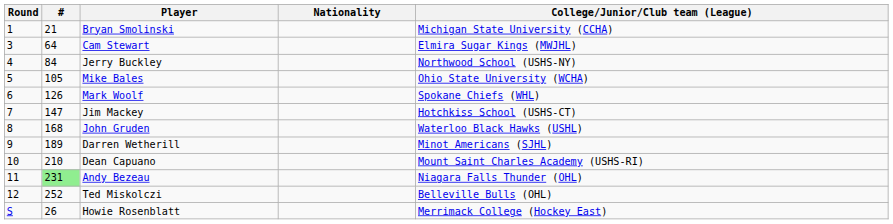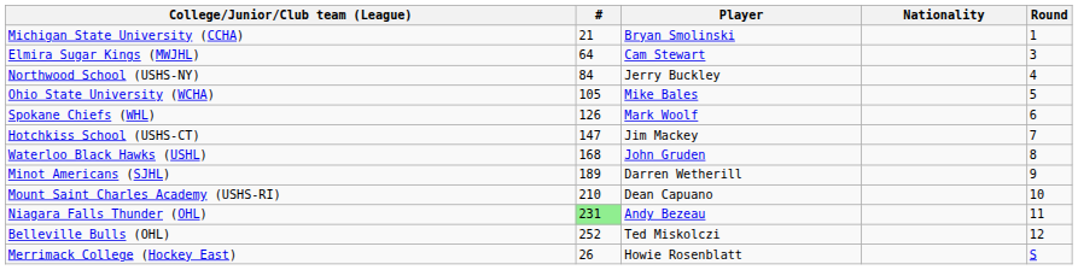columns swapped: Round <-> College/Junior/Club team (League)
